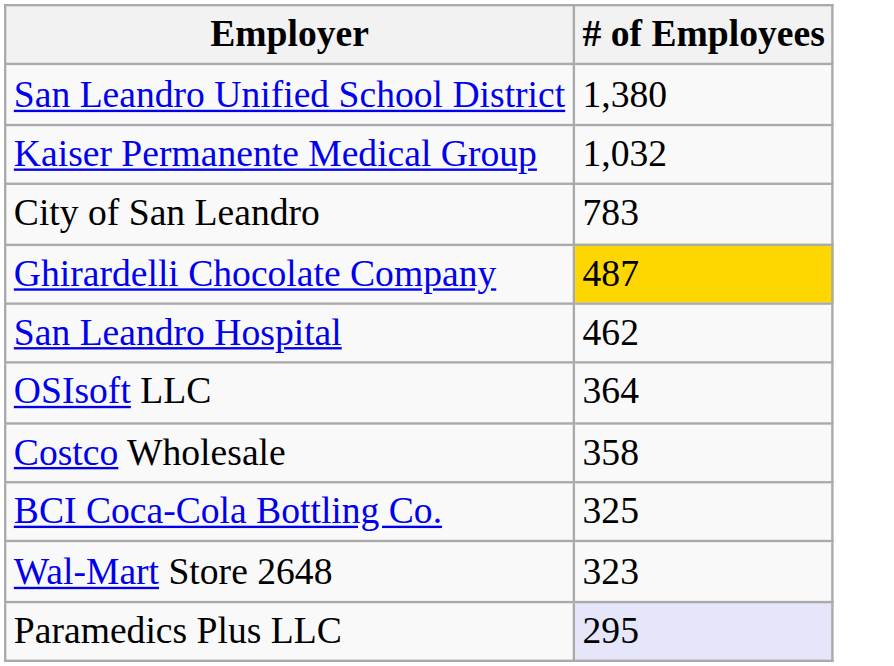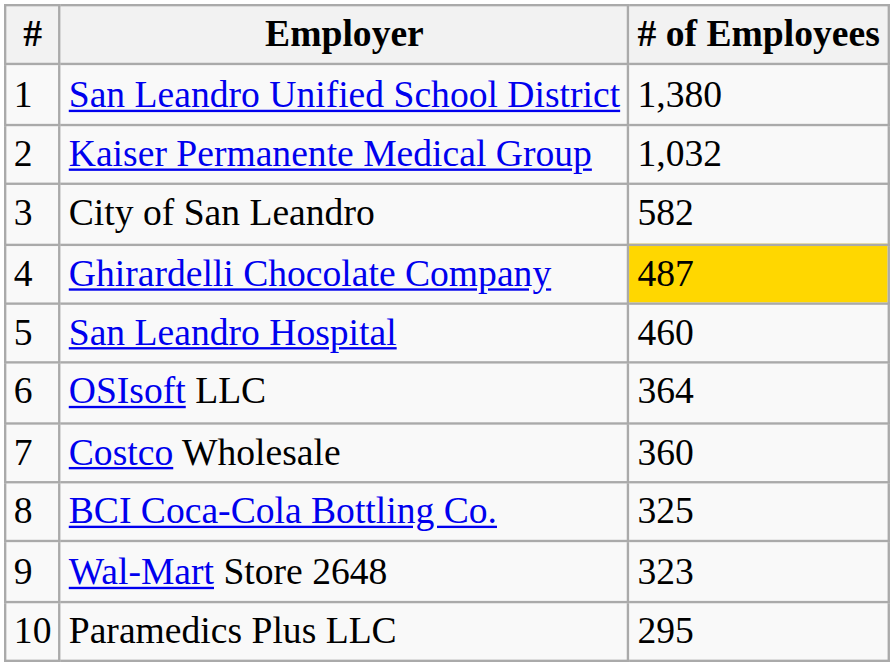+ column: # | 1 | 2 | 3 | 4 | 5 | 6 | 7 | 8 | 9 | 10
City of San Leandro | # of Employees: 783 -> 582
San Leandro Hospital | # of Employees: 462 -> 460
Costco Wholesale | # of Employees: 358 -> 360
Paramedics Plus LLC | # of Employees: lavender background -> no background
